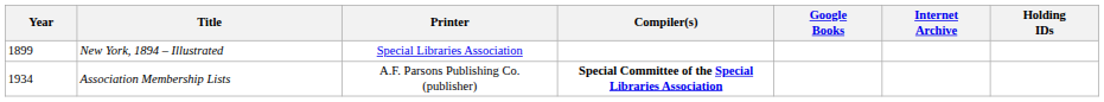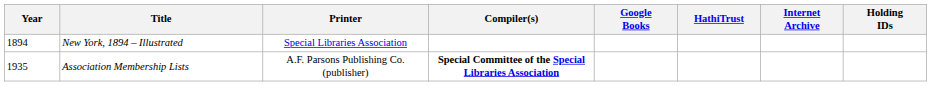+ column: HathiTrust
New York, 1894 – Illustrated | Year: 1899 -> 1894
Association Membership Lists | Year: 1934 -> 1935
